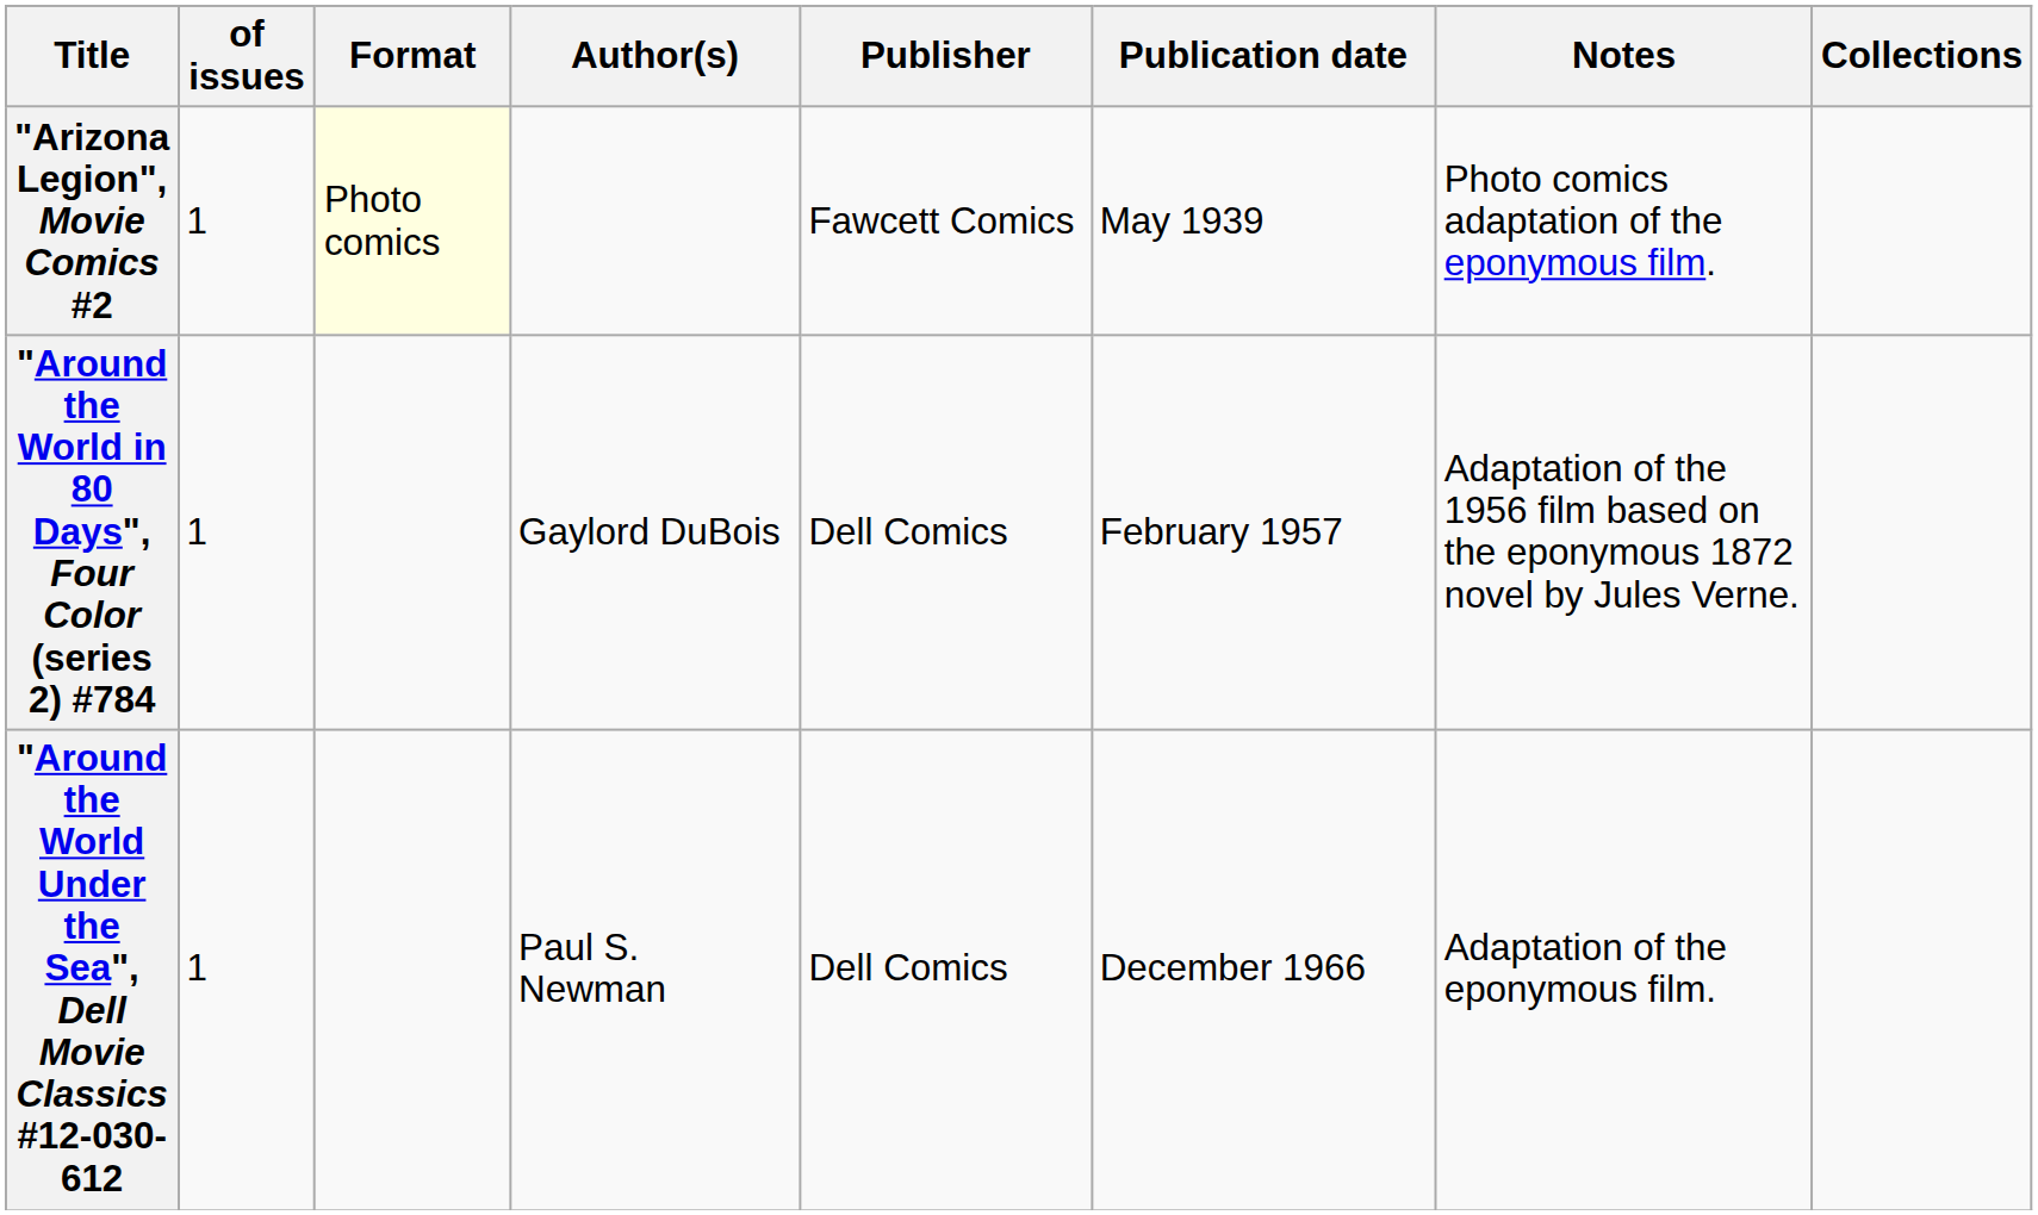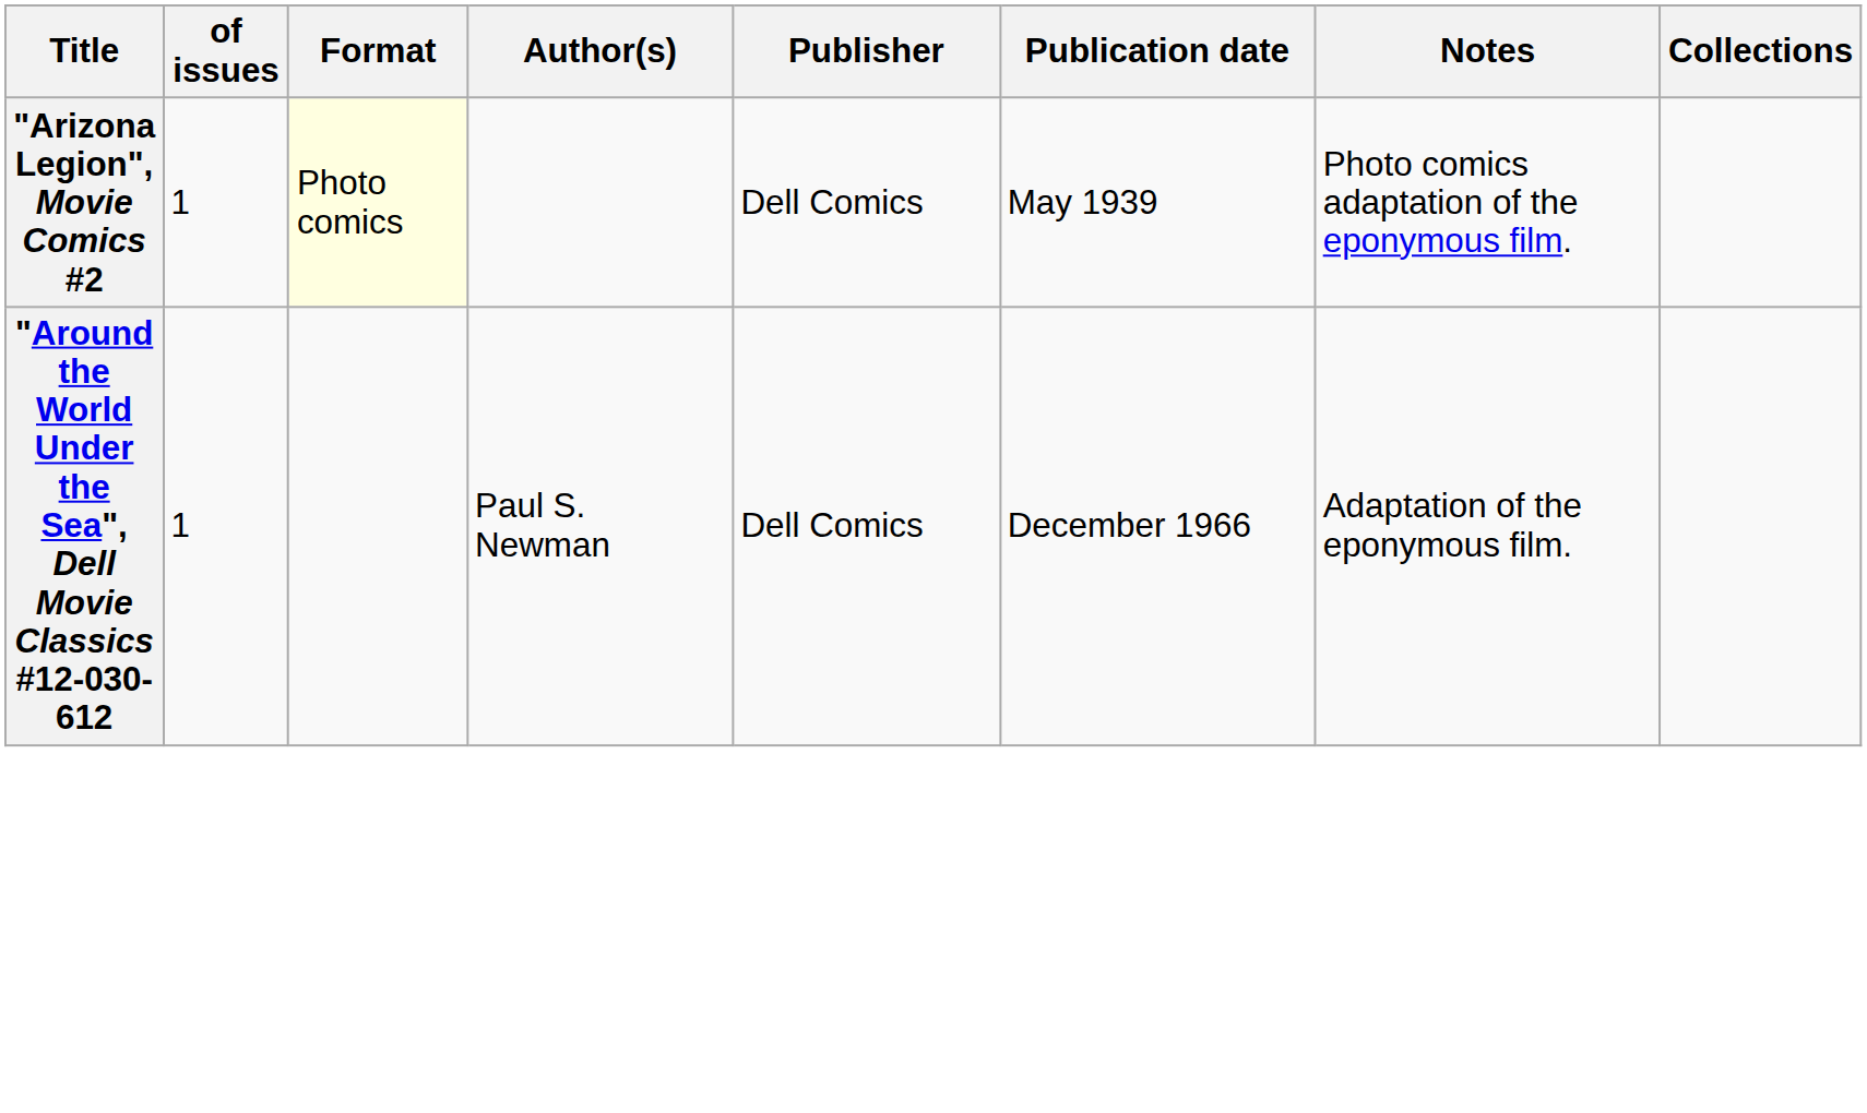"Arizona Legion", Movie Comics #2 | Publisher: Fawcett Comics -> Dell Comics
- row: "Around the World in 80 Days", Four Color (series 2) #784 | 1 | Gaylord DuBois | Dell Comics | February 1957 | Adaptation of the 1956 film based on the eponymous 1872 novel by Jules Verne.
